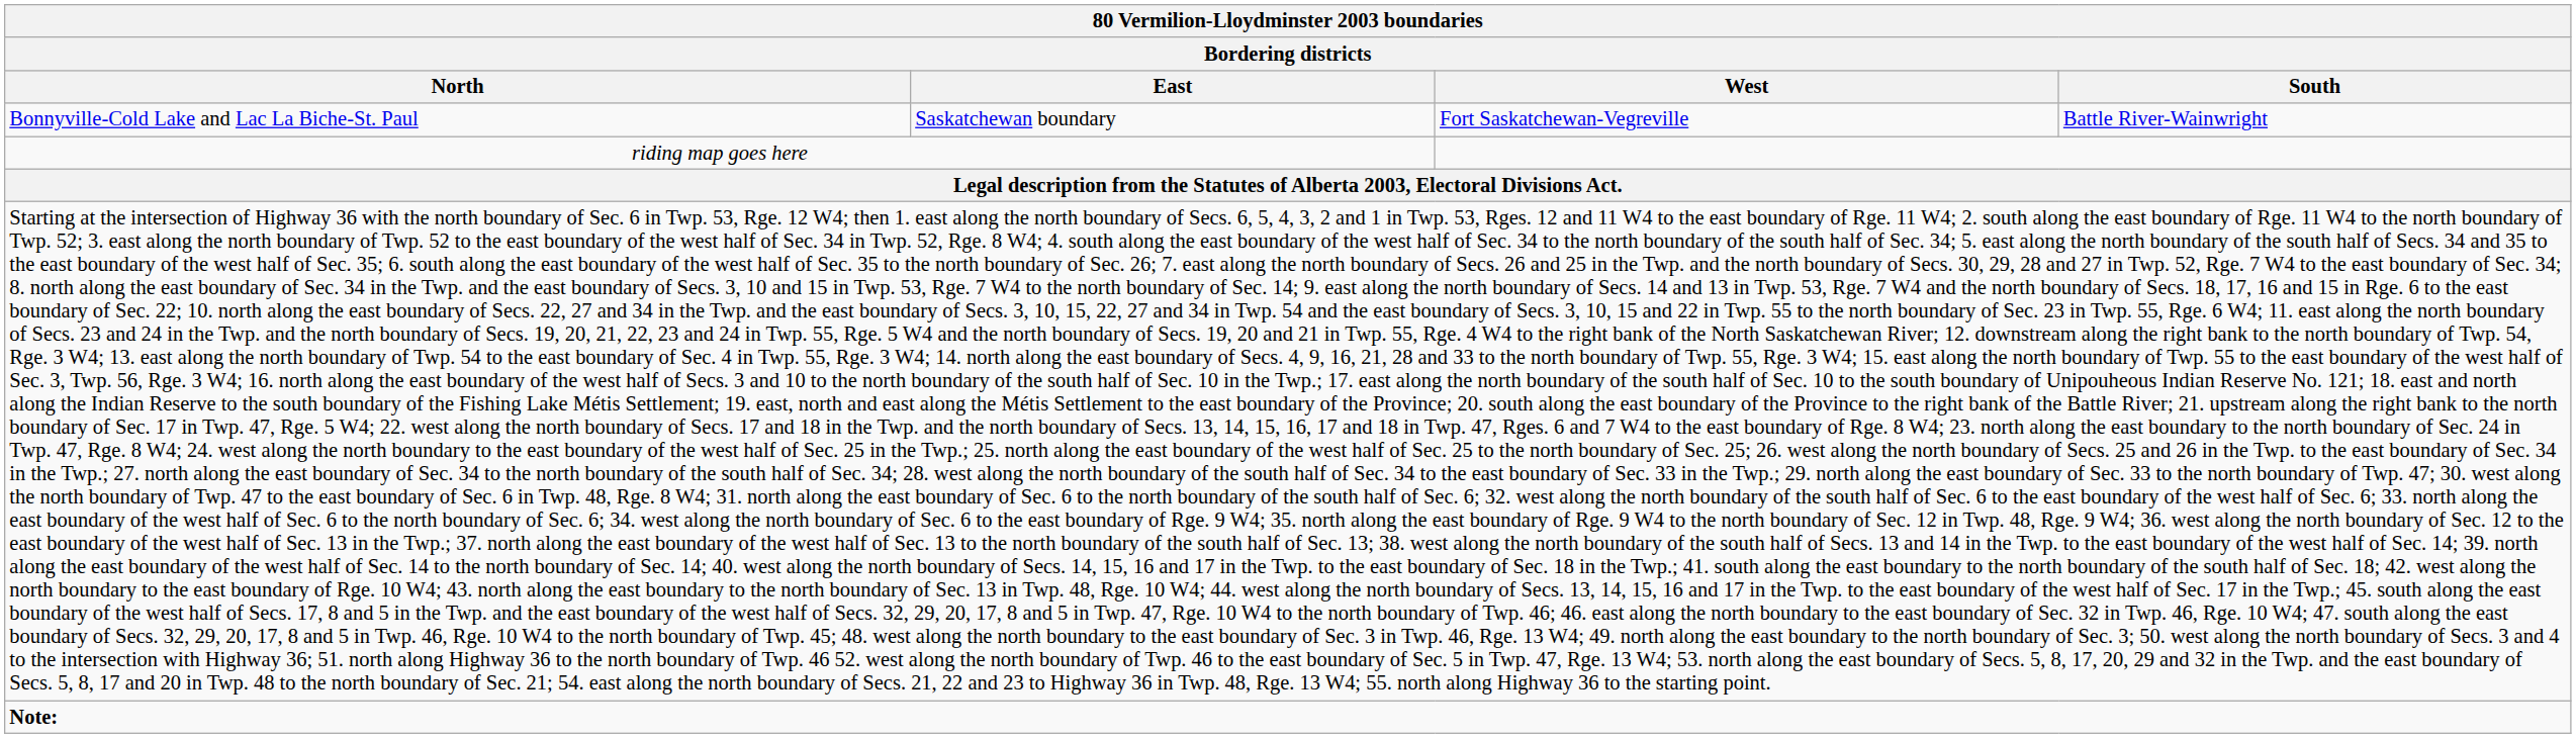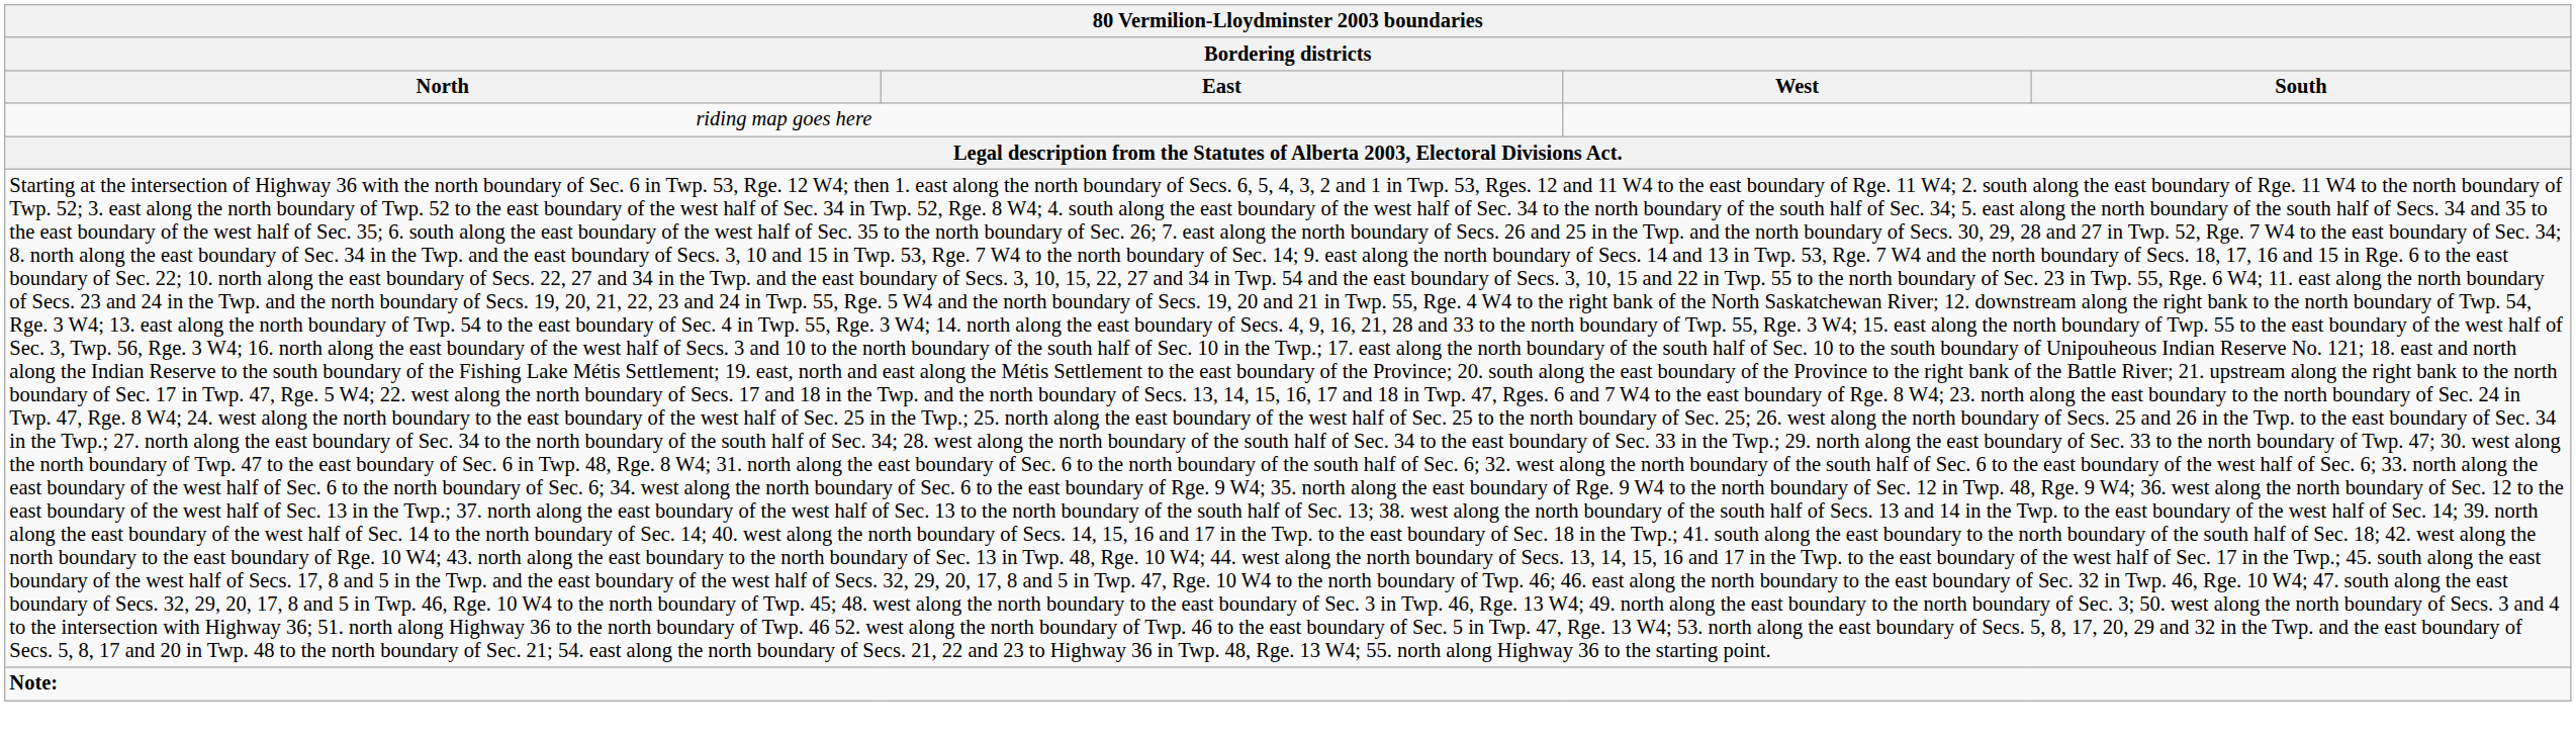- row: Bonnyville-Cold Lake and Lac La Biche-St. Paul | Saskatchewan boundary | Fort Saskatchewan-Vegreville | Battle River-Wainwright
